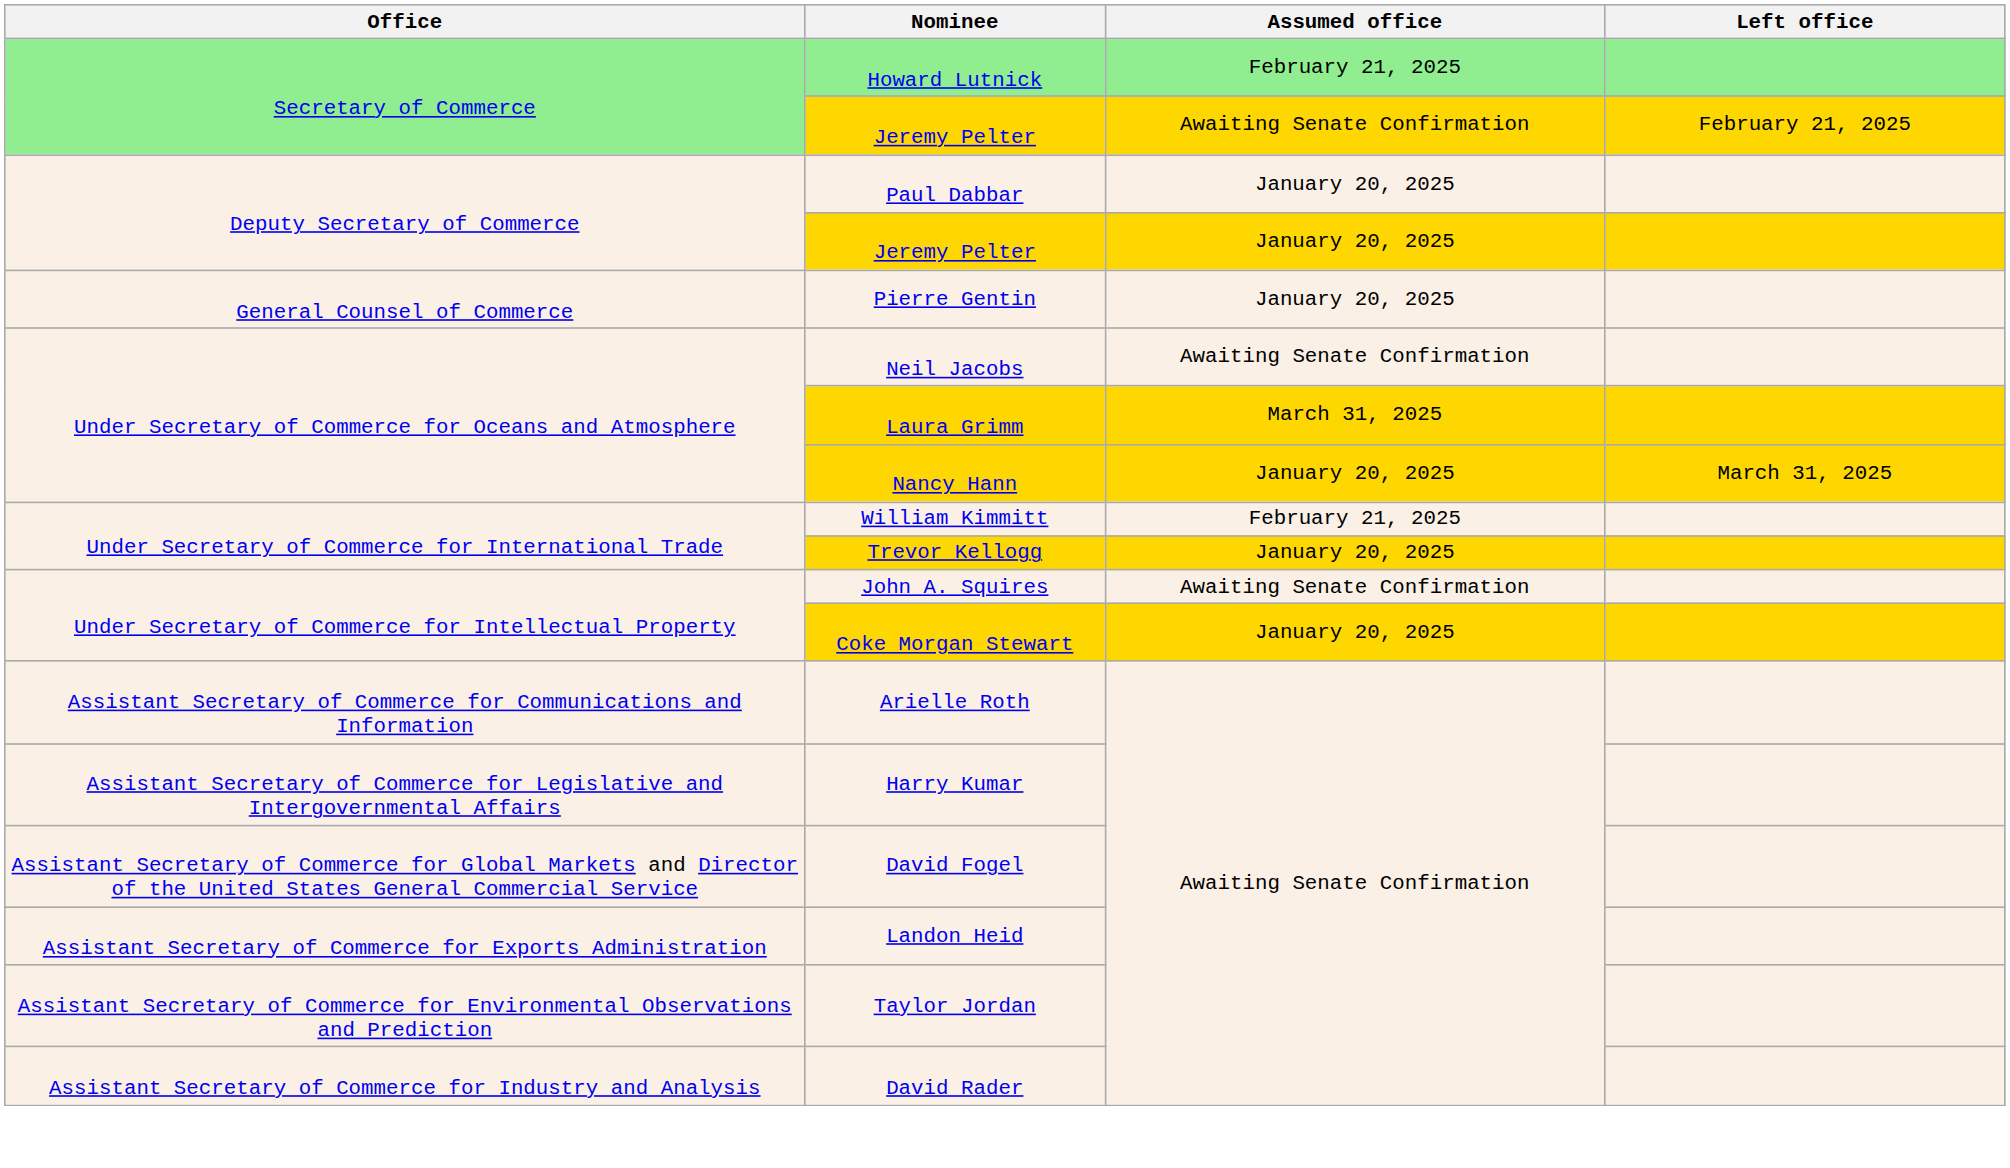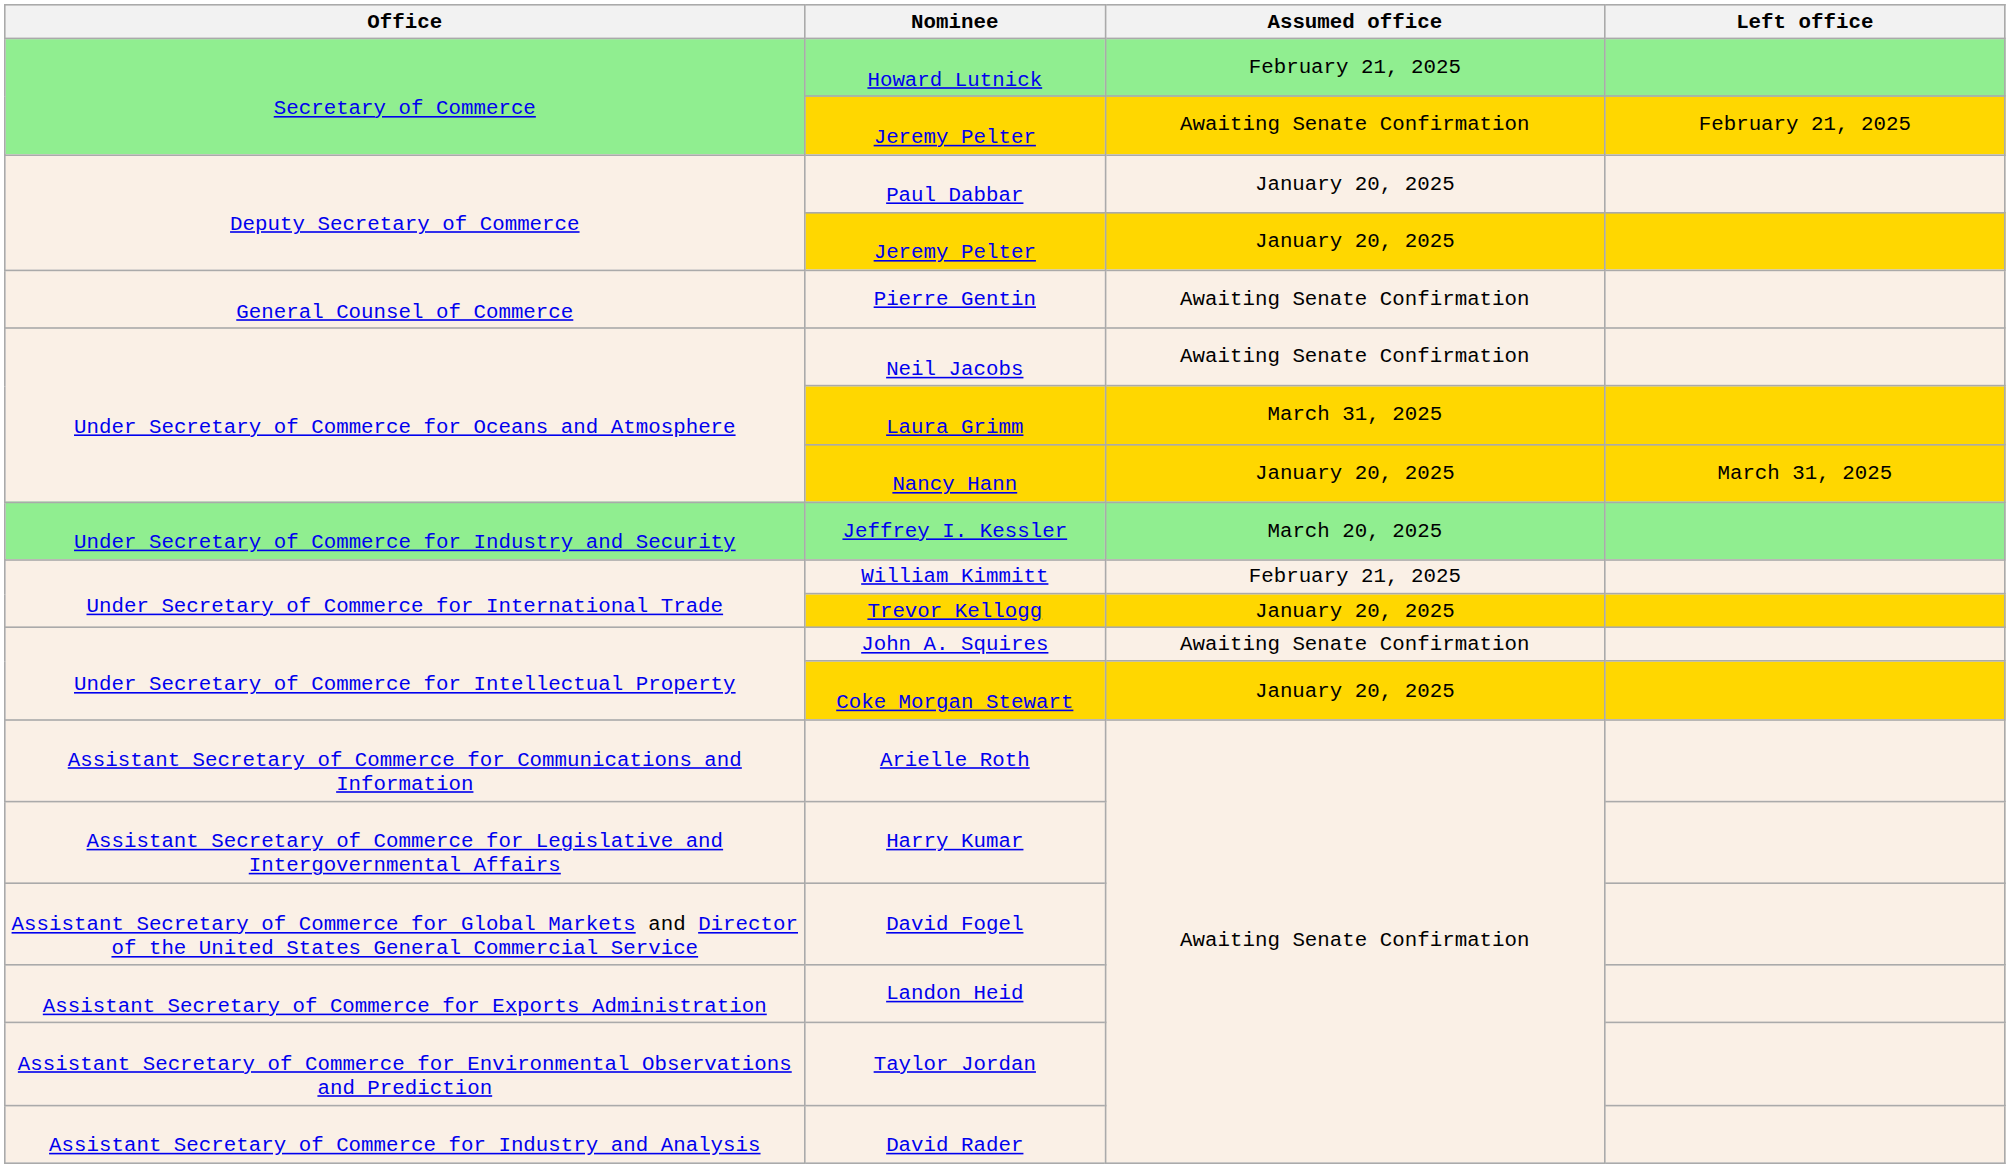Pierre Gentin | Assumed office: January 20, 2025 -> Awaiting Senate Confirmation
+ row: Under Secretary of Commerce for Industry and Security | Jeffrey I. Kessler | March 20, 2025
